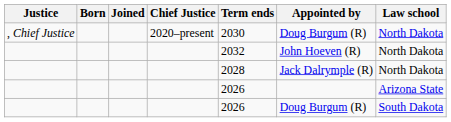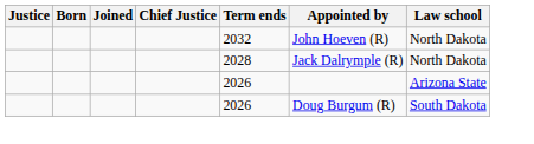- row: , Chief Justice | 2020–present | 2030 | Doug Burgum (R) | North Dakota
